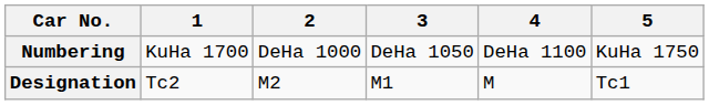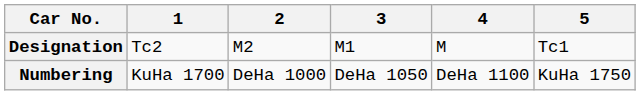rows swapped: Designation <-> Numbering
